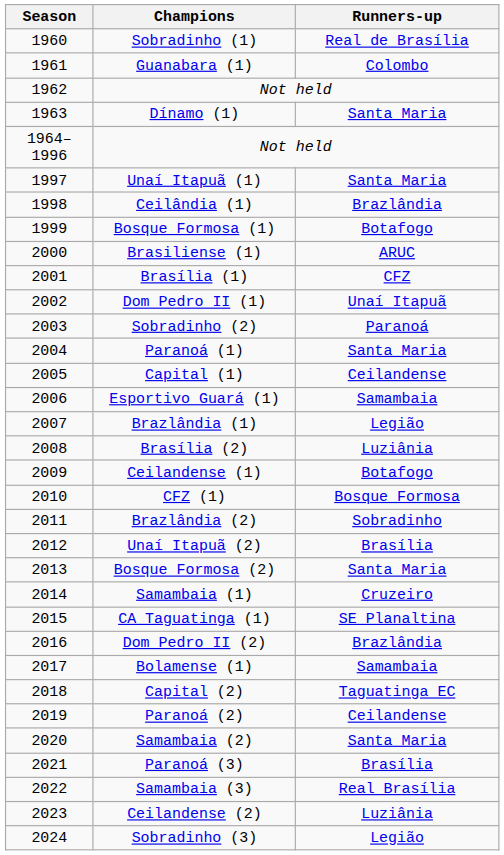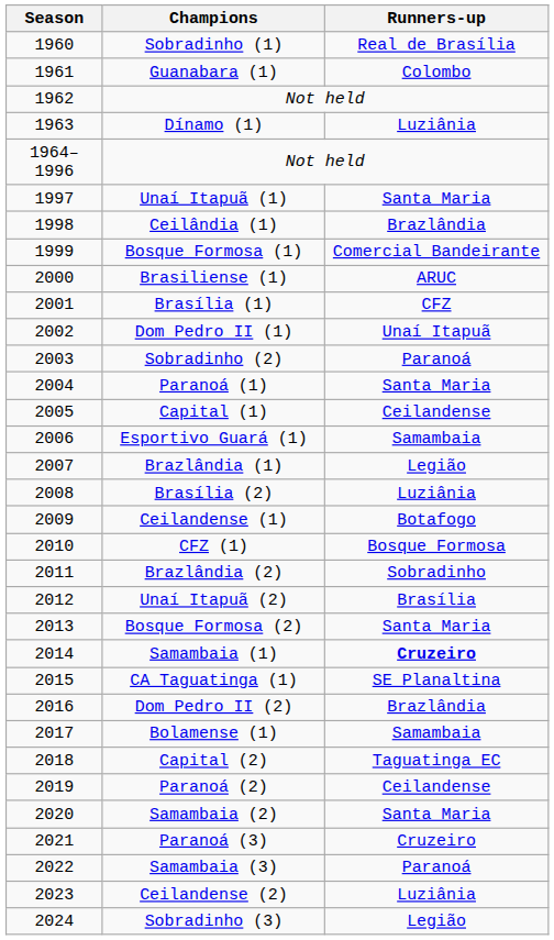Dínamo (1) | Runners-up: Santa Maria -> Luziânia
Bosque Formosa (1) | Runners-up: Botafogo -> Comercial Bandeirante
Samambaia (1) | Runners-up: normal -> bold
Paranoá (3) | Runners-up: Brasília -> Cruzeiro
Samambaia (3) | Runners-up: Real Brasília -> Paranoá
